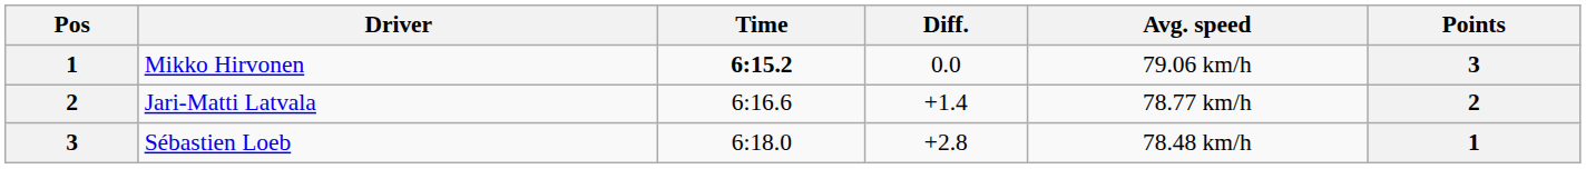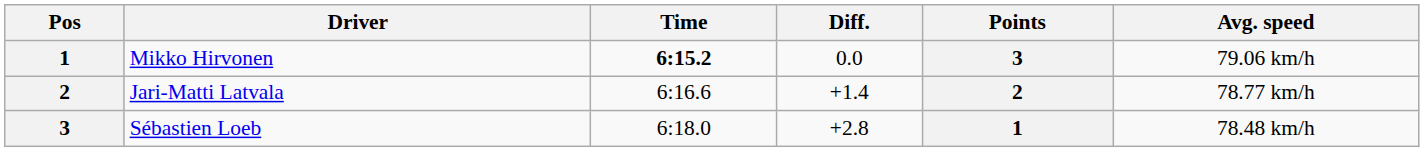columns swapped: Avg. speed <-> Points
